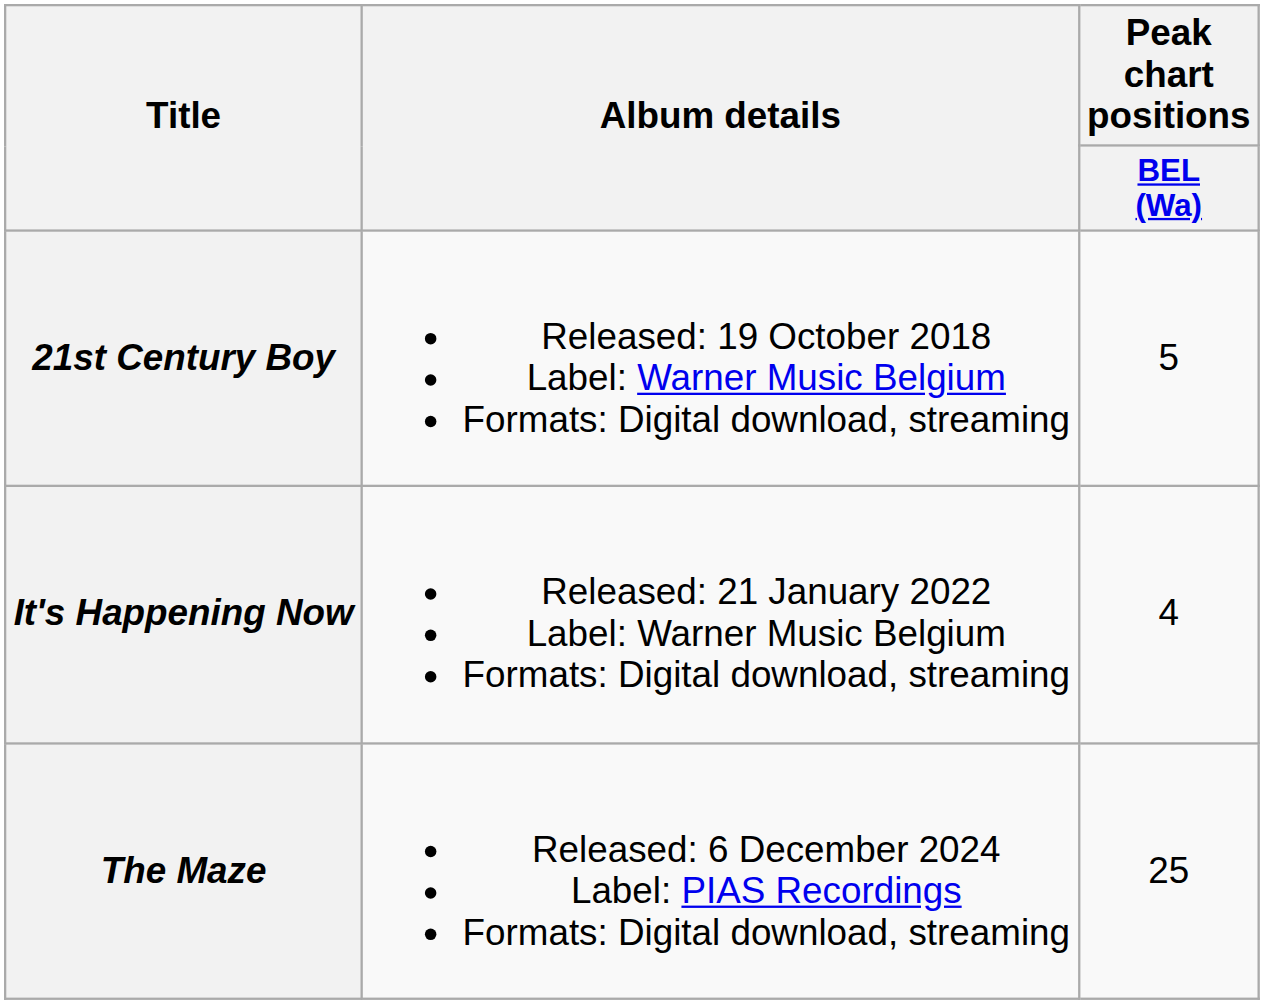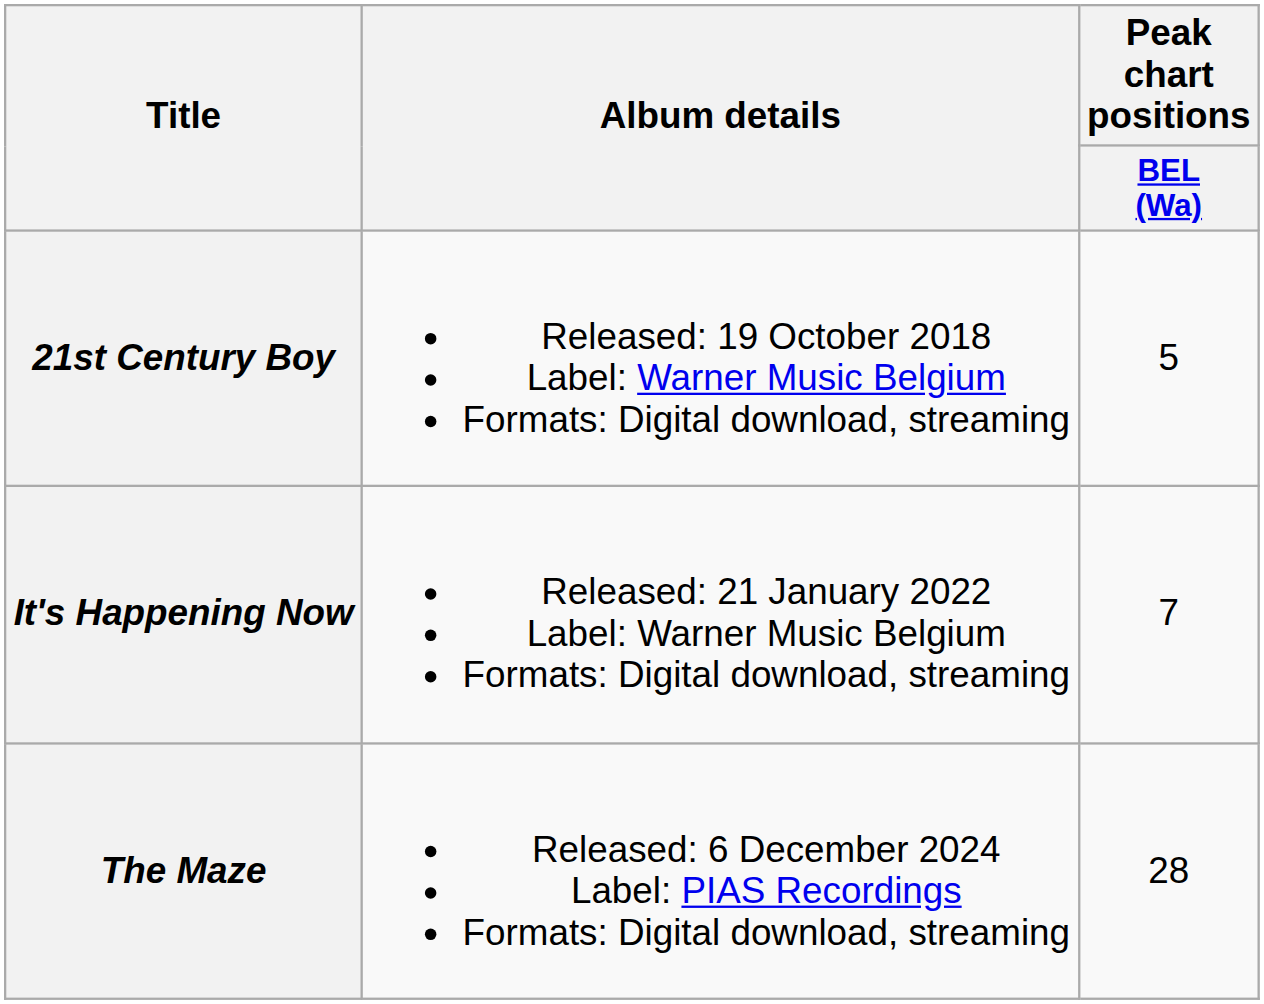It's Happening Now | Peak chart positions / BEL (Wa): 4 -> 7
The Maze | Peak chart positions / BEL (Wa): 25 -> 28
